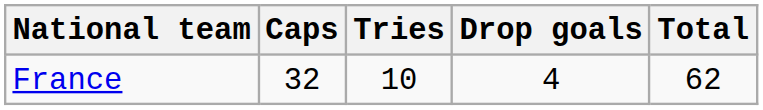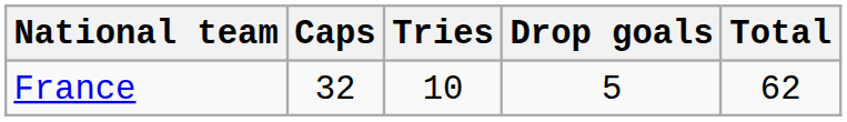France | Drop goals: 4 -> 5
